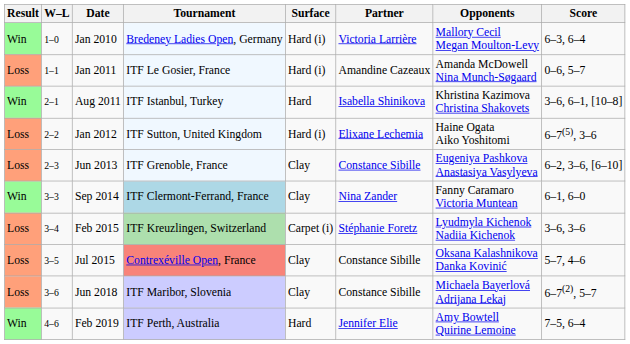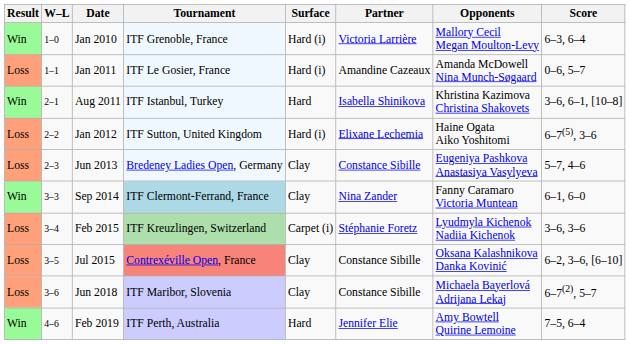Jan 2010 | Tournament: Bredeney Ladies Open, Germany -> ITF Grenoble, France
Jun 2013 | Tournament: ITF Grenoble, France -> Bredeney Ladies Open, Germany
Jun 2013 | Score: 6–2, 3–6, [6–10] -> 5–7, 4–6
Jul 2015 | Score: 5–7, 4–6 -> 6–2, 3–6, [6–10]
